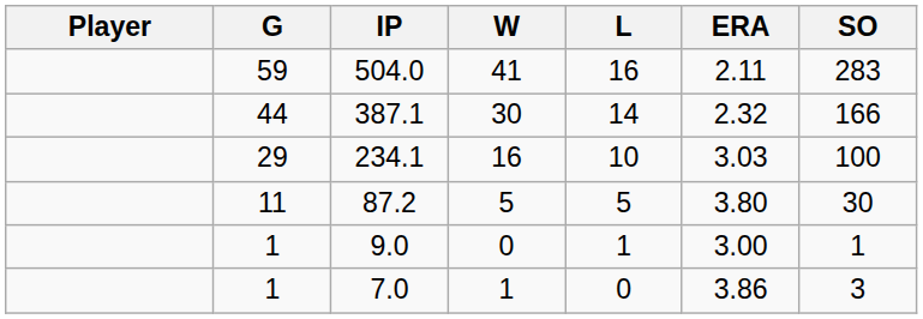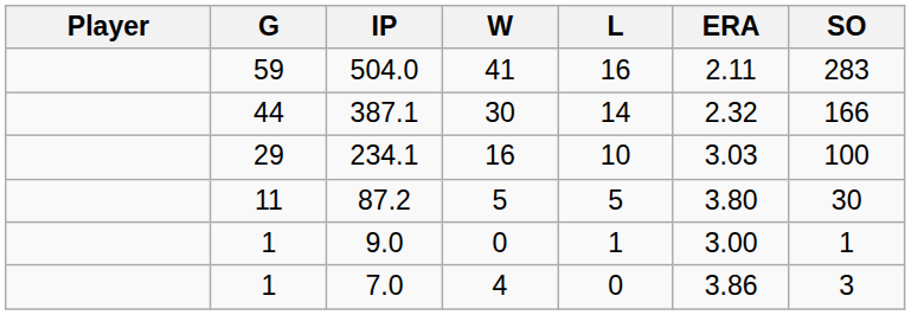7.0 | W: 1 -> 4
